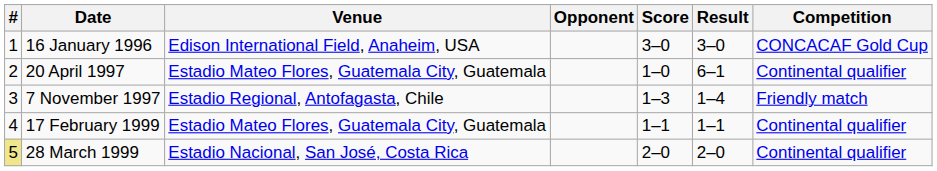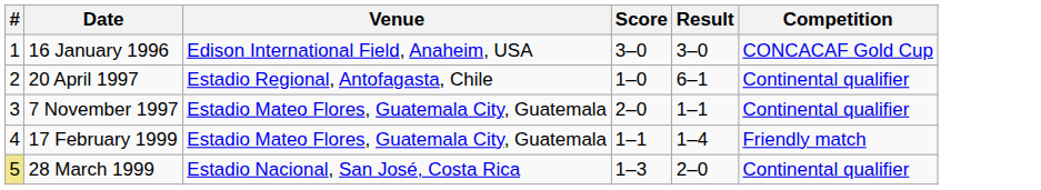- column: Opponent
20 April 1997 | Venue: Estadio Mateo Flores, Guatemala City, Guatemala -> Estadio Regional, Antofagasta, Chile
7 November 1997 | Venue: Estadio Regional, Antofagasta, Chile -> Estadio Mateo Flores, Guatemala City, Guatemala
7 November 1997 | Score: 1–3 -> 2–0
7 November 1997 | Result: 1–4 -> 1–1
7 November 1997 | Competition: Friendly match -> Continental qualifier
17 February 1999 | Result: 1–1 -> 1–4
17 February 1999 | Competition: Continental qualifier -> Friendly match
28 March 1999 | Score: 2–0 -> 1–3
